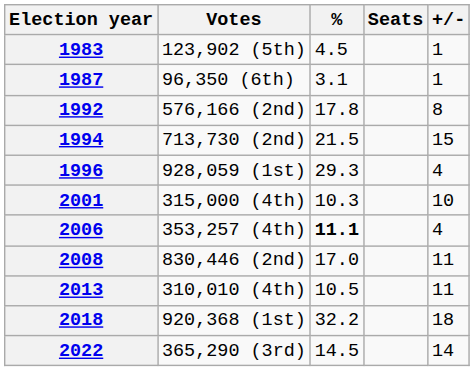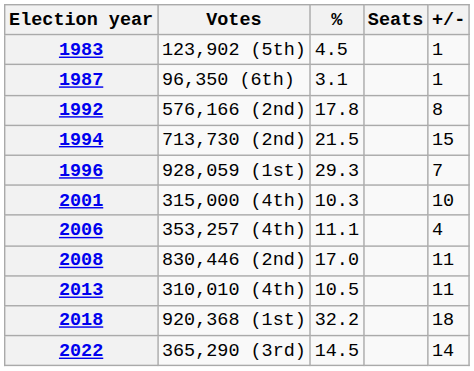1996 | +/-: 4 -> 7
2006 | %: bold -> normal
